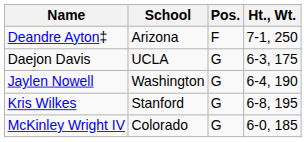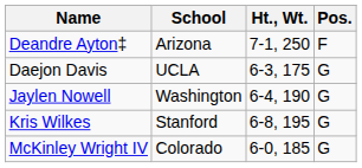columns swapped: Pos. <-> Ht., Wt.
